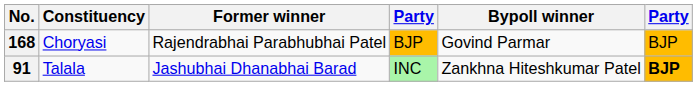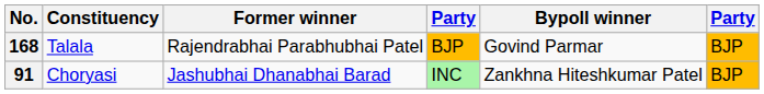168 | Constituency: Choryasi -> Talala
91 | Constituency: Talala -> Choryasi
91 | column 6: bold -> normal
